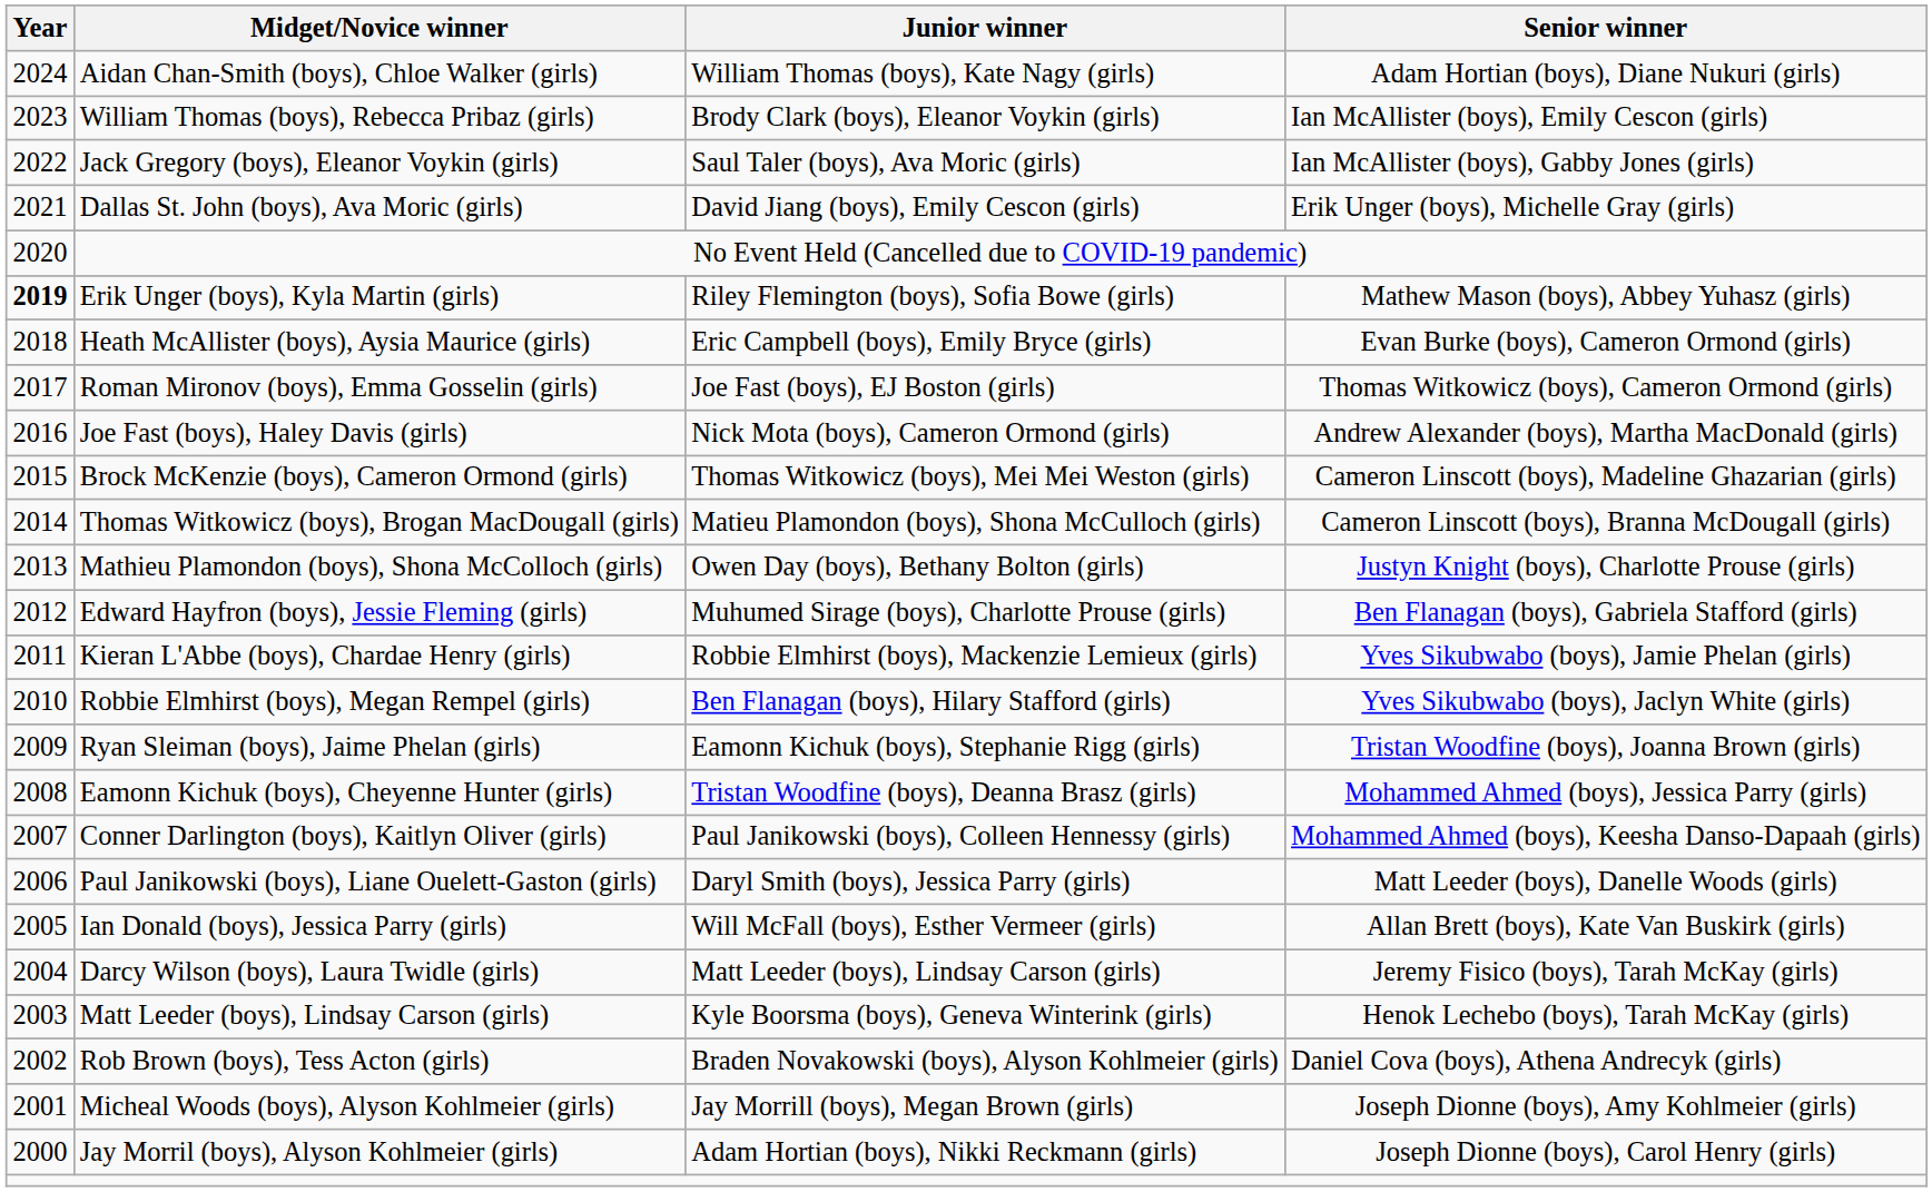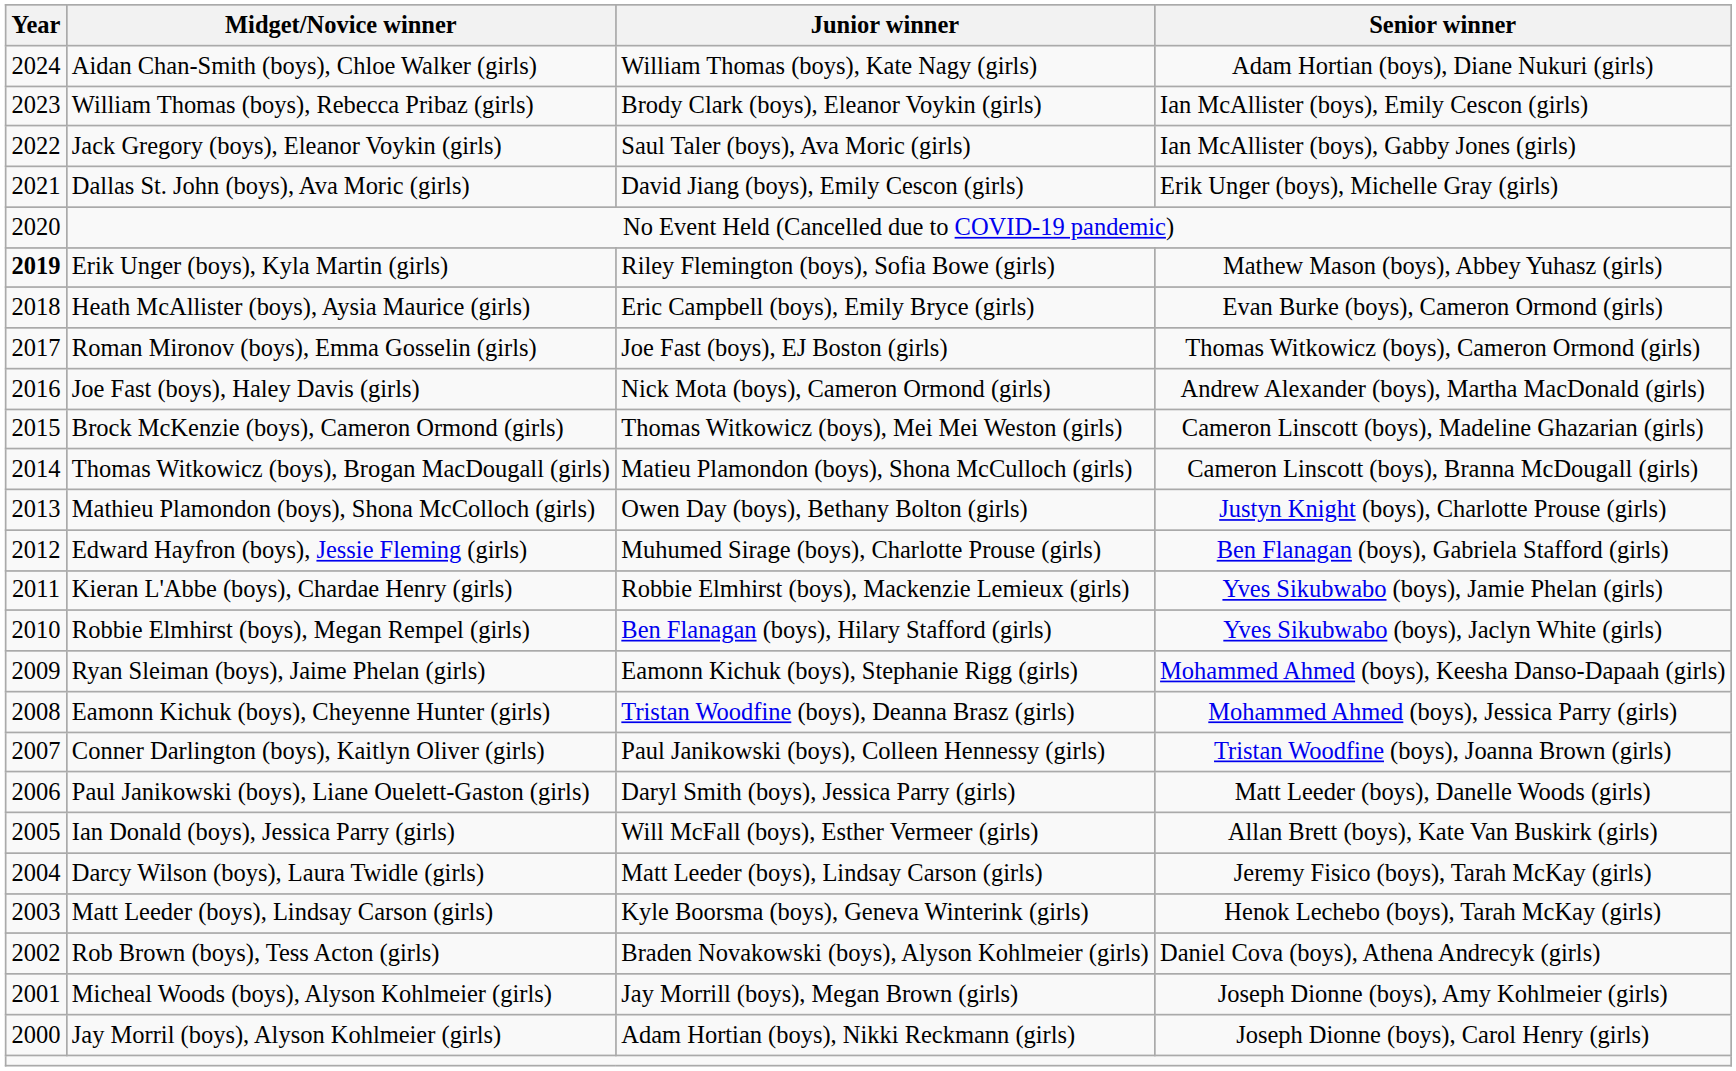Ryan Sleiman (boys), Jaime Phelan (girls) | Senior winner: Tristan Woodfine (boys), Joanna Brown (girls) -> Mohammed Ahmed (boys), Keesha Danso-Dapaah (girls)
Conner Darlington (boys), Kaitlyn Oliver (girls) | Senior winner: Mohammed Ahmed (boys), Keesha Danso-Dapaah (girls) -> Tristan Woodfine (boys), Joanna Brown (girls)
